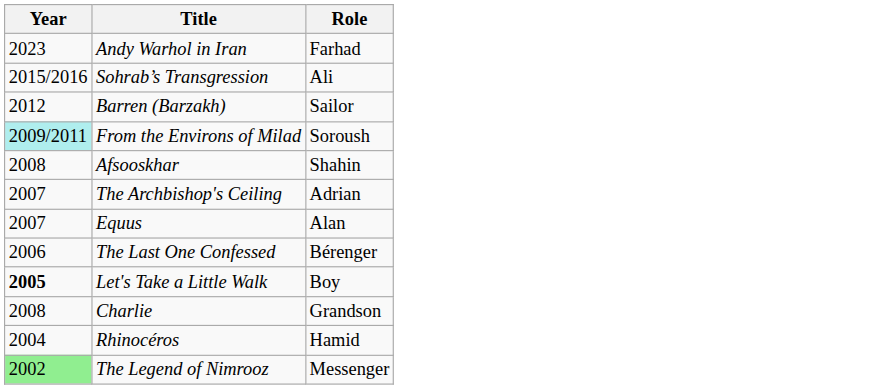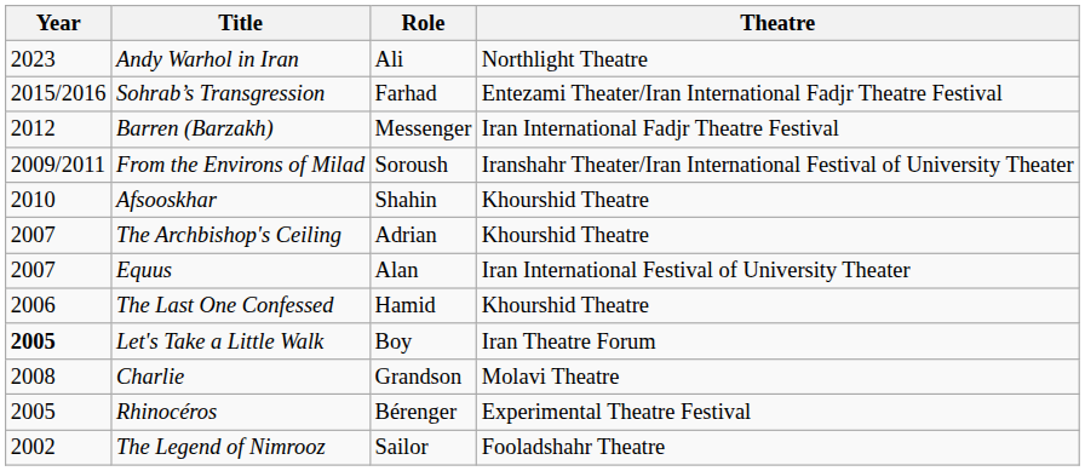+ column: Theatre | Northlight Theatre | Entezami Theater/Iran International Fadjr Theatre Festival | Iran International Fadjr Theatre Festival | Iranshahr Theater/Iran International Festival of University Theater | Khourshid Theatre | Khourshid Theatre | Iran International Festival of University Theater | Khourshid Theatre | Iran Theatre Forum | Molavi Theatre | Experimental Theatre Festival | Fooladshahr Theatre
Andy Warhol in Iran | Role: Farhad -> Ali
Sohrab’s Transgression | Role: Ali -> Farhad
Barren (Barzakh) | Role: Sailor -> Messenger
From the Environs of Milad | Year: paleturquoise background -> no background
Afsooskhar | Year: 2008 -> 2010
The Last One Confessed | Role: Bérenger -> Hamid
Rhinocéros | Year: 2004 -> 2005
Rhinocéros | Role: Hamid -> Bérenger
The Legend of Nimrooz | Year: lightgreen background -> no background
The Legend of Nimrooz | Role: Messenger -> Sailor
